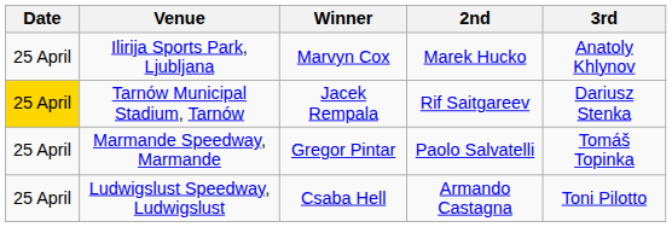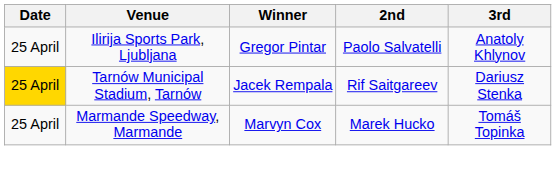Ilirija Sports Park, Ljubljana | Winner: Marvyn Cox -> Gregor Pintar
Ilirija Sports Park, Ljubljana | 2nd: Marek Hucko -> Paolo Salvatelli
Marmande Speedway, Marmande | Winner: Gregor Pintar -> Marvyn Cox
Marmande Speedway, Marmande | 2nd: Paolo Salvatelli -> Marek Hucko
- row: 25 April | Ludwigslust Speedway, Ludwigslust | Csaba Hell | Armando Castagna | Toni Pilotto
